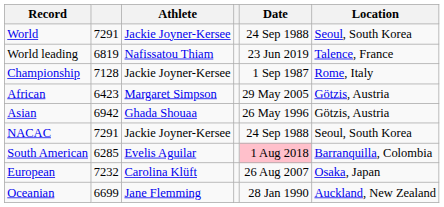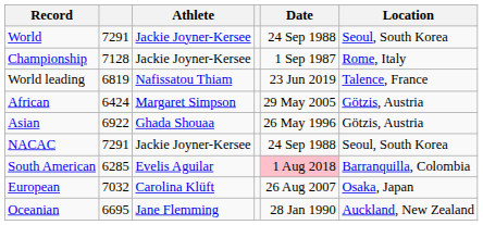rows swapped: Championship <-> World leading
African | column 2: 6423 -> 6424
Asian | column 2: 6942 -> 6922
European | column 2: 7232 -> 7032
Oceanian | column 2: 6699 -> 6695
